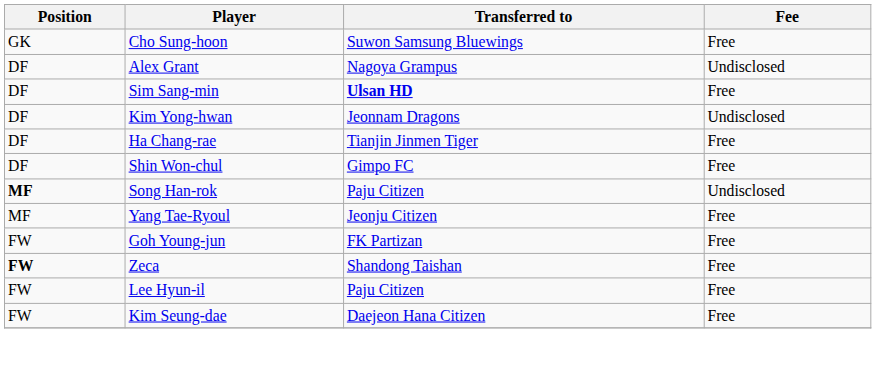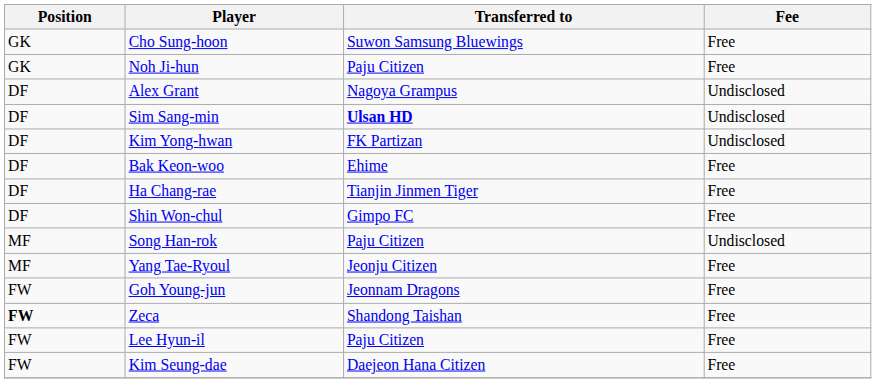+ row: GK | Noh Ji-hun | Paju Citizen | Free
Sim Sang-min | Fee: Free -> Undisclosed
Kim Yong-hwan | Transferred to: Jeonnam Dragons -> FK Partizan
+ row: DF | Bak Keon-woo | Ehime | Free
Song Han-rok | Position: bold -> normal
Goh Young-jun | Transferred to: FK Partizan -> Jeonnam Dragons
